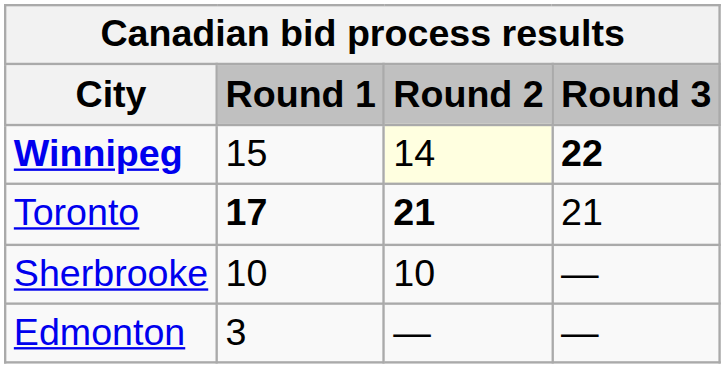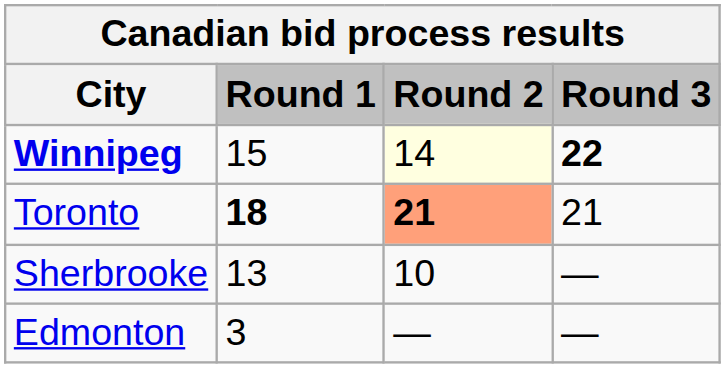Toronto | Round 1: 17 -> 18
Toronto | Round 2: no background -> lightsalmon background
Sherbrooke | Round 1: 10 -> 13
